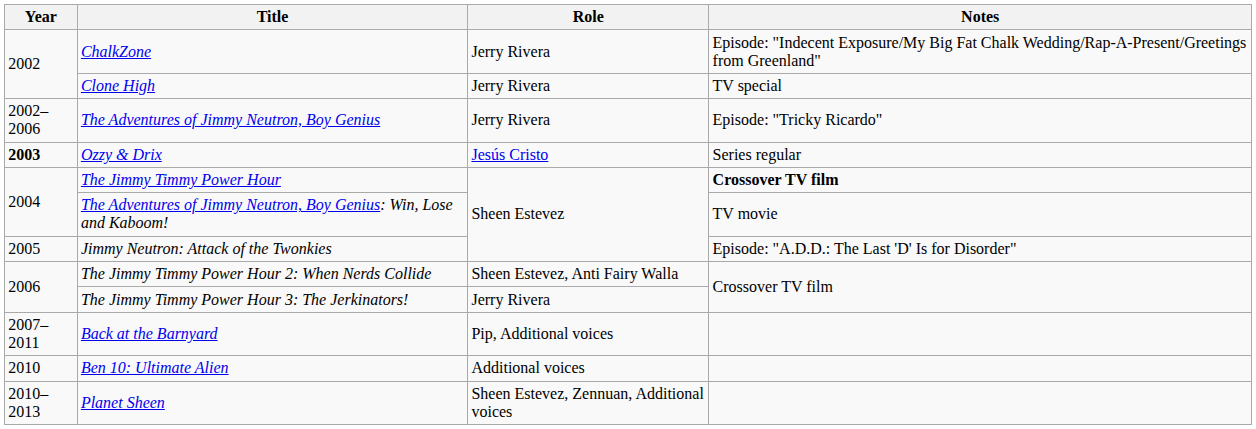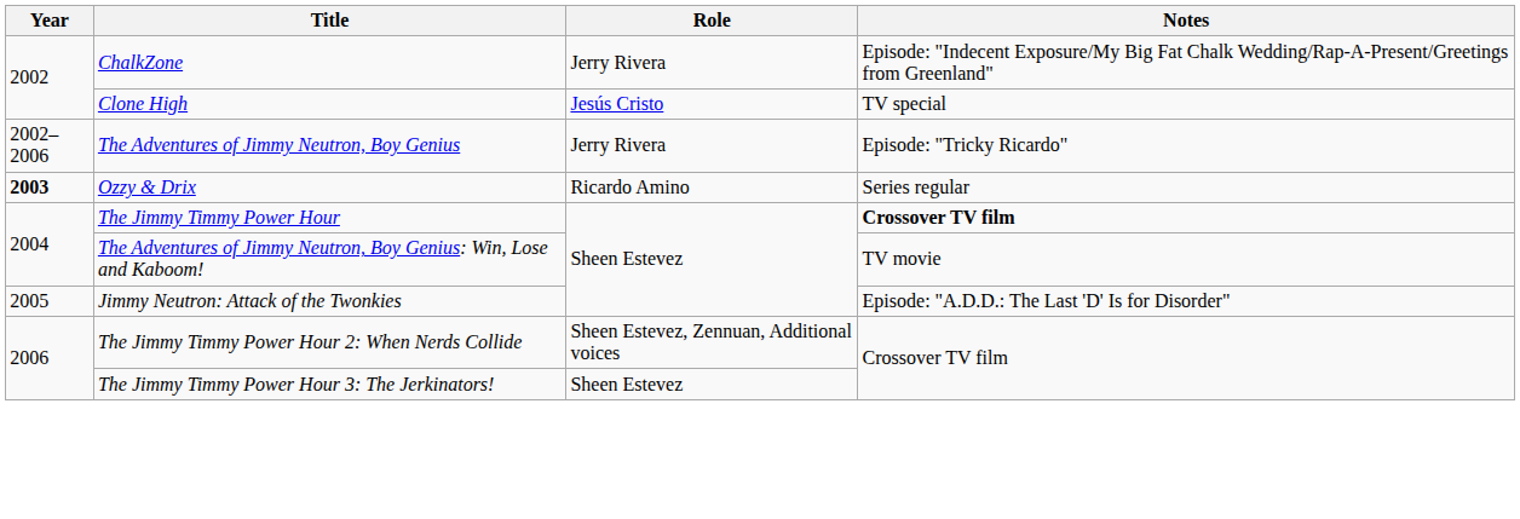Clone High | Role: Jerry Rivera -> Jesús Cristo
Ozzy & Drix | Role: Jesús Cristo -> Ricardo Amino
The Jimmy Timmy Power Hour 2: When Nerds Collide | Role: Sheen Estevez, Anti Fairy Walla -> Sheen Estevez, Zennuan, Additional voices
The Jimmy Timmy Power Hour 3: The Jerkinators! | Role: Jerry Rivera -> Sheen Estevez
- row: 2007–2011 | Back at the Barnyard | Pip, Additional voices
- row: 2010 | Ben 10: Ultimate Alien | Additional voices
- row: 2010–2013 | Planet Sheen | Sheen Estevez, Zennuan, Additional voices
